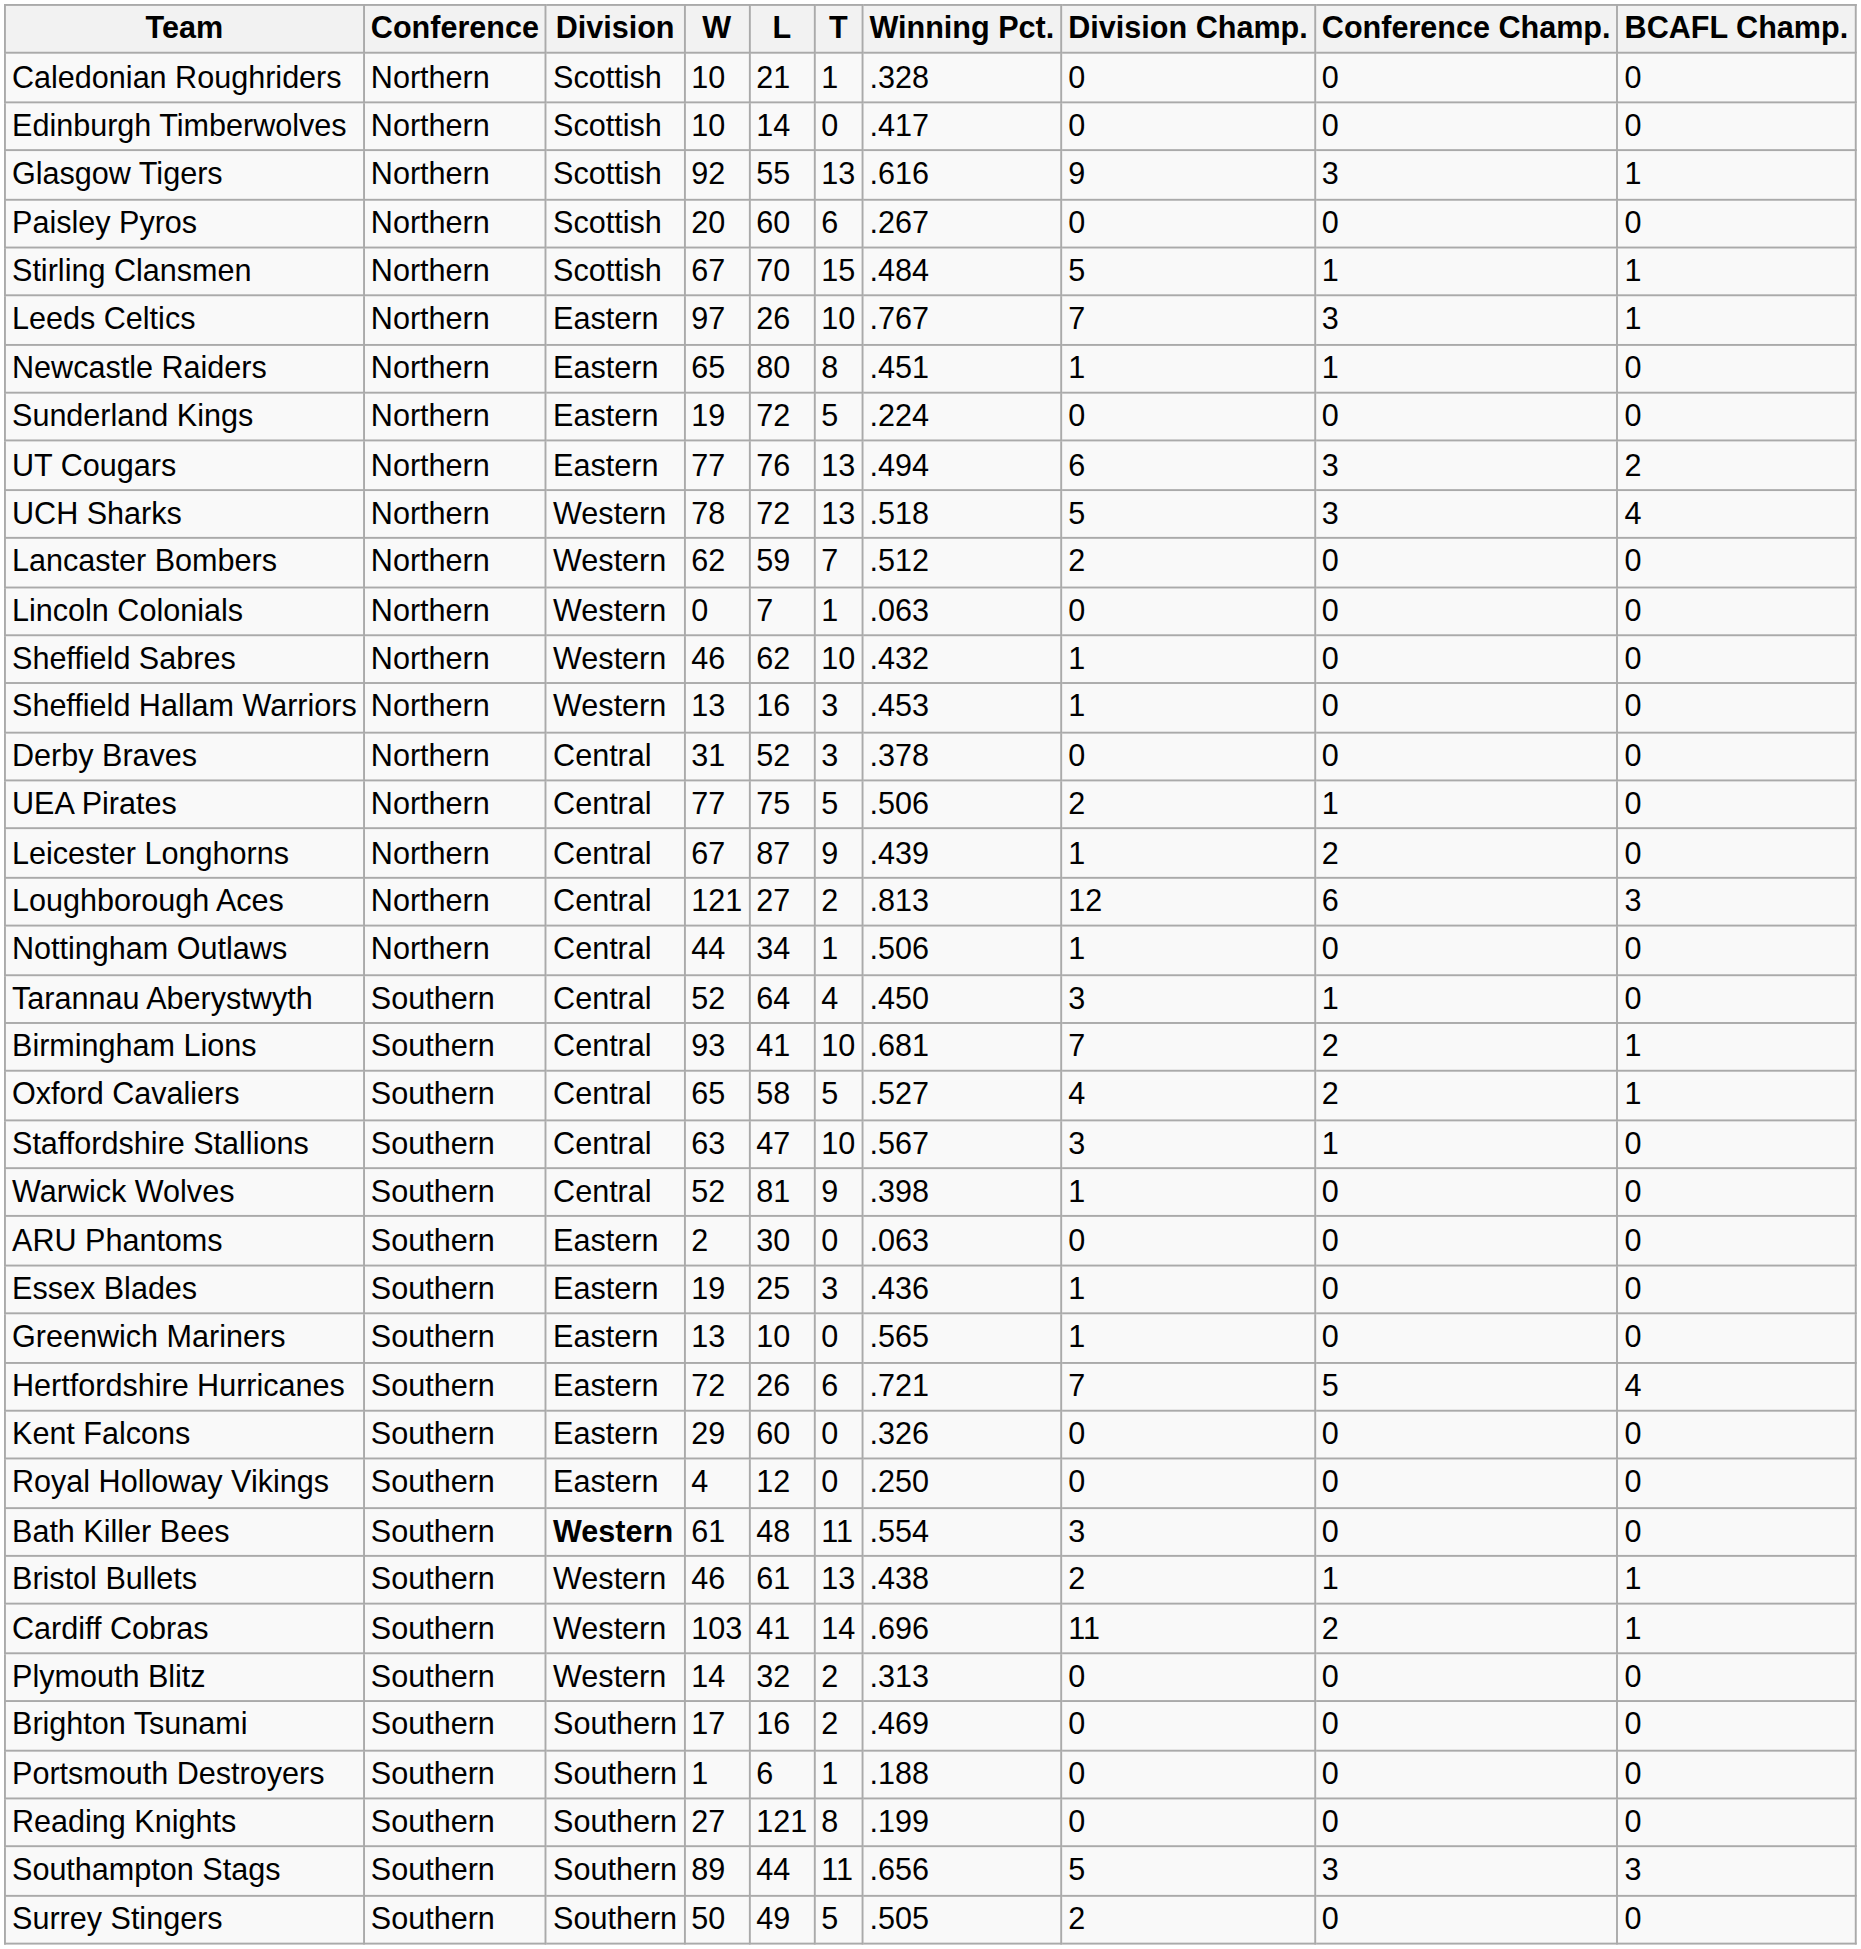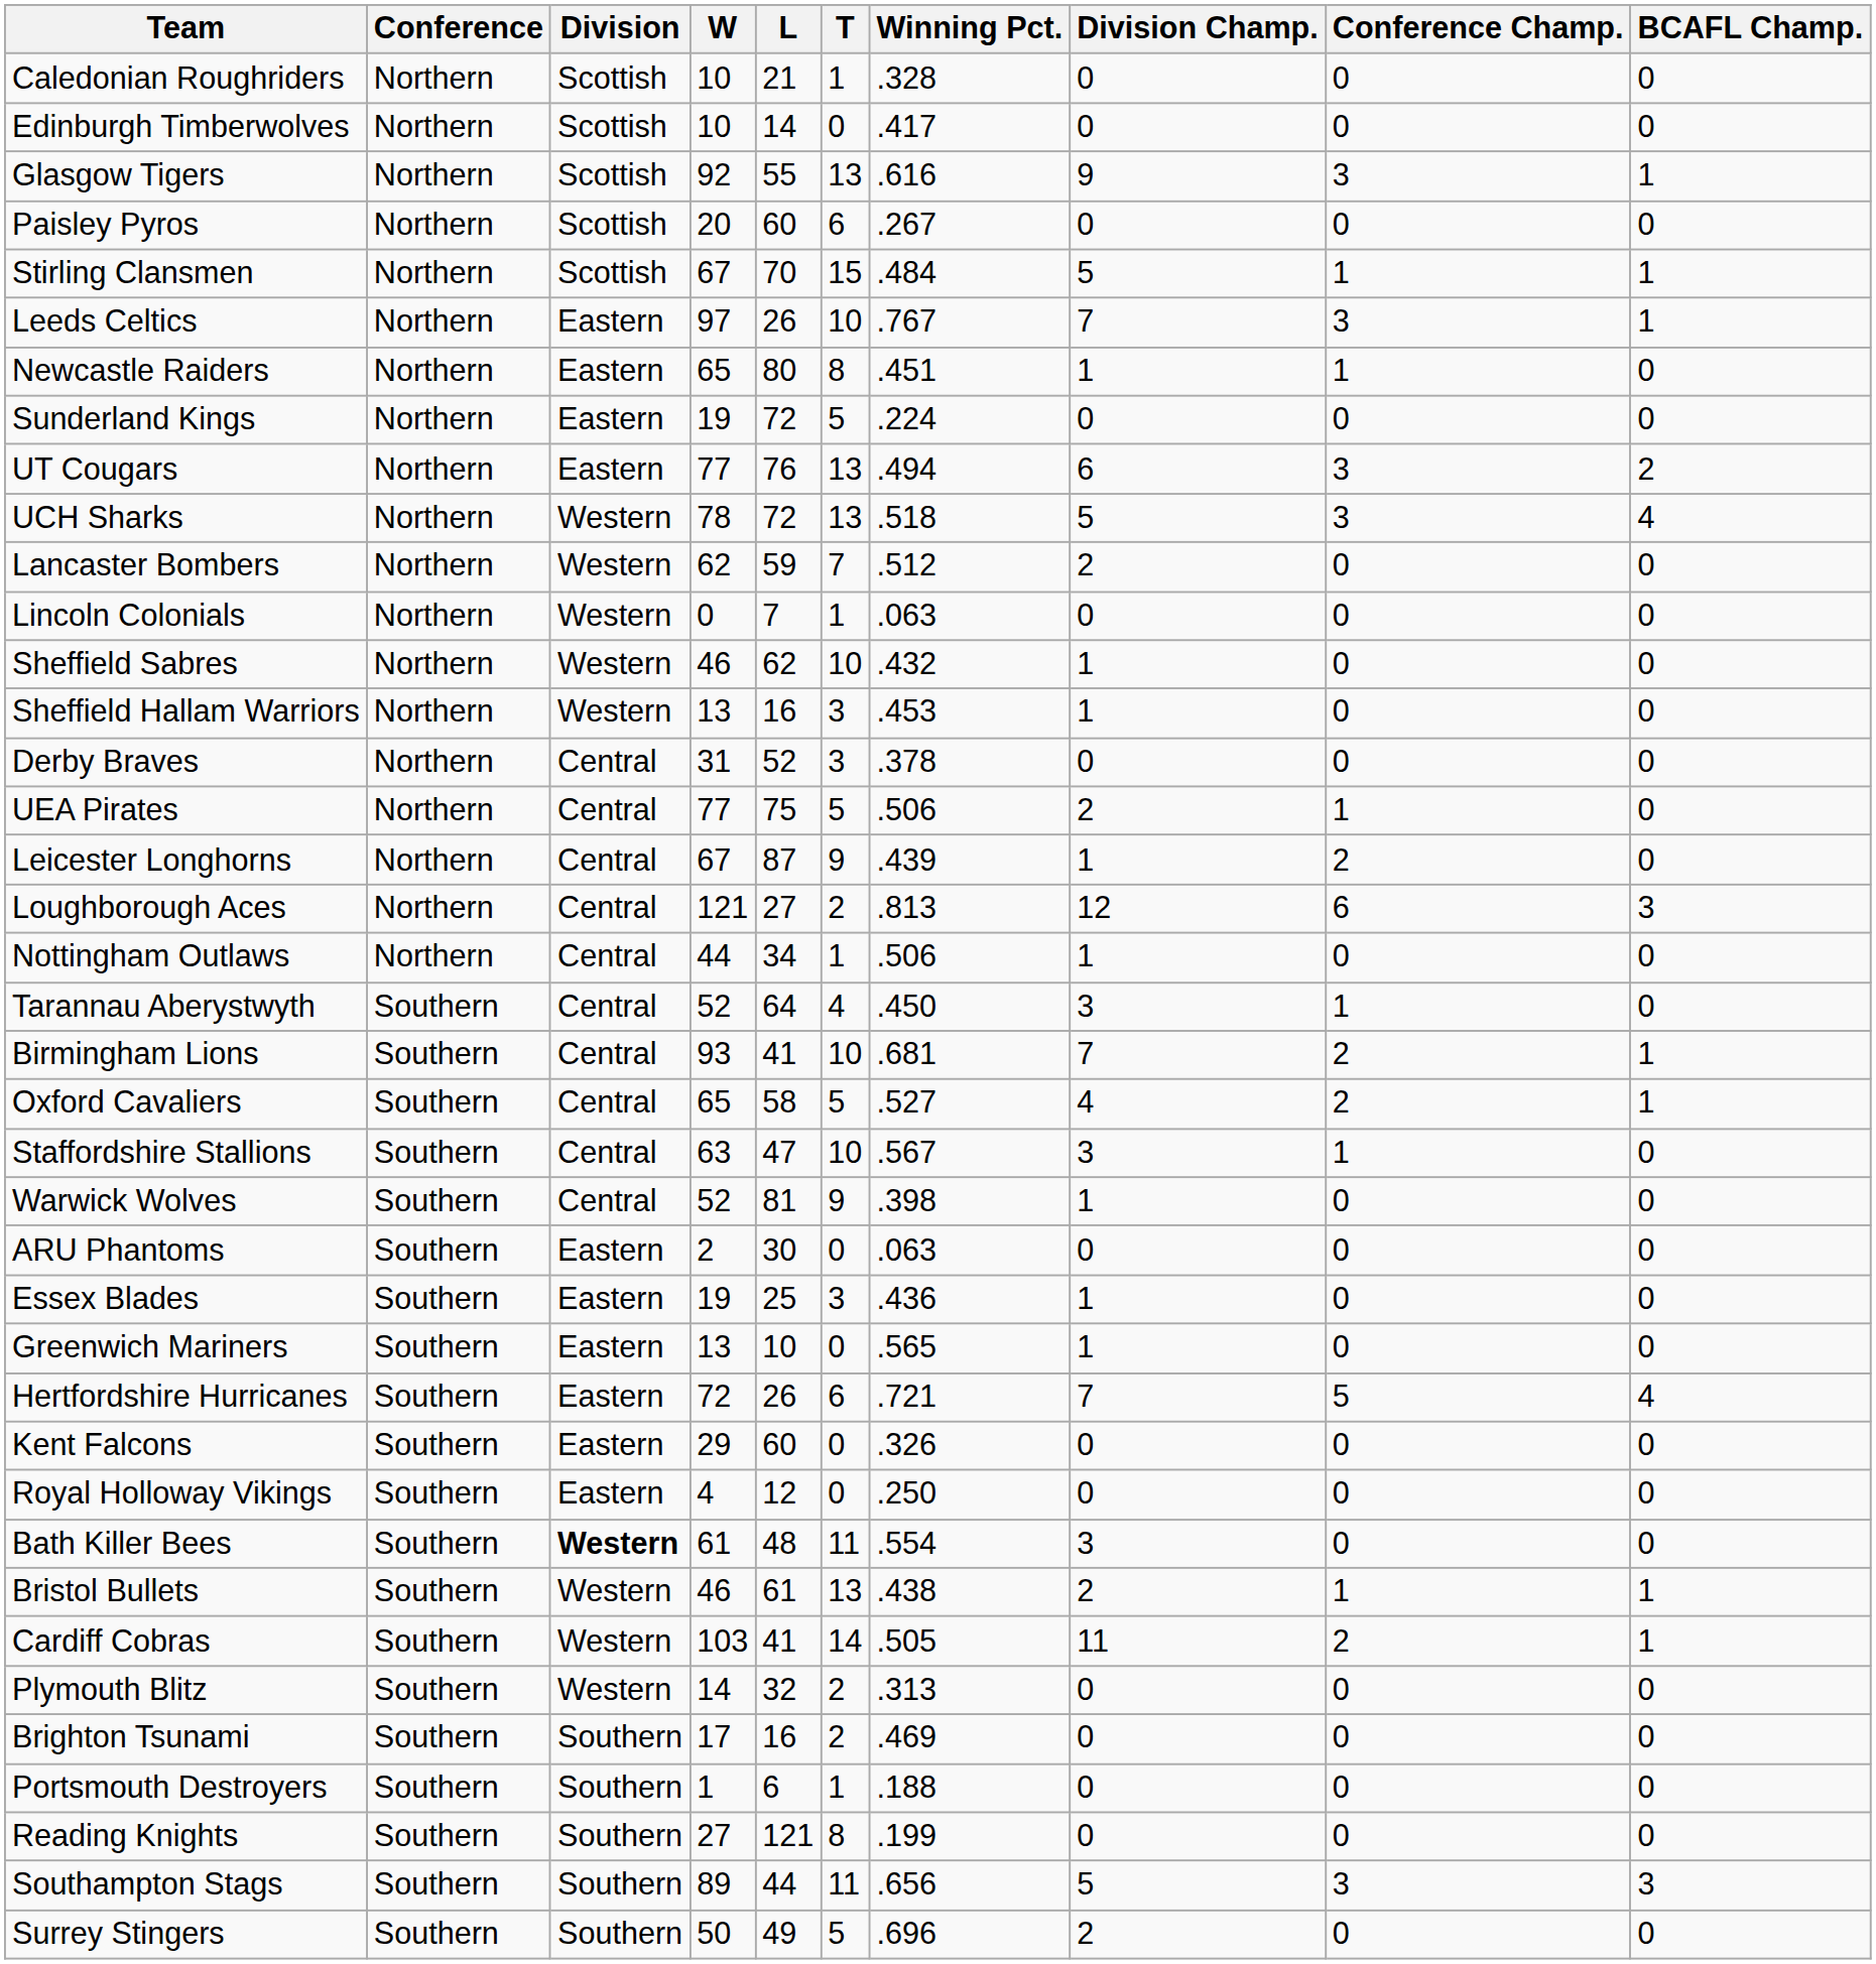Cardiff Cobras | Winning Pct.: .696 -> .505
Surrey Stingers | Winning Pct.: .505 -> .696
